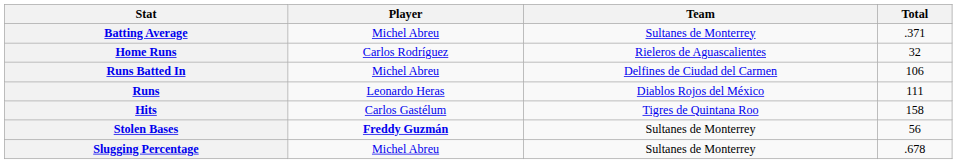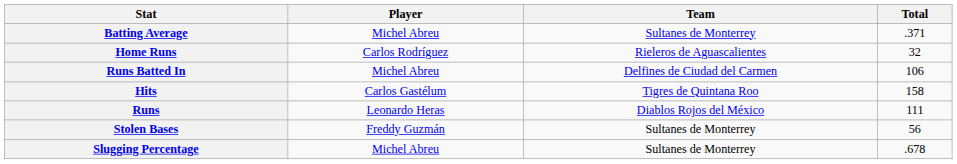rows swapped: Runs <-> Hits
Stolen Bases | Player: bold -> normal
